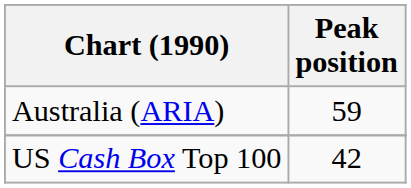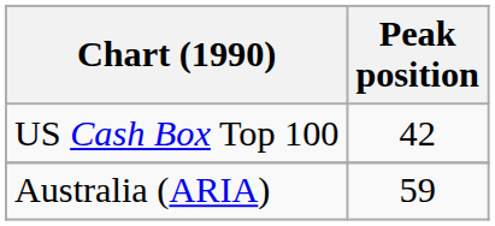rows swapped: Australia (ARIA) <-> US Cash Box Top 100
